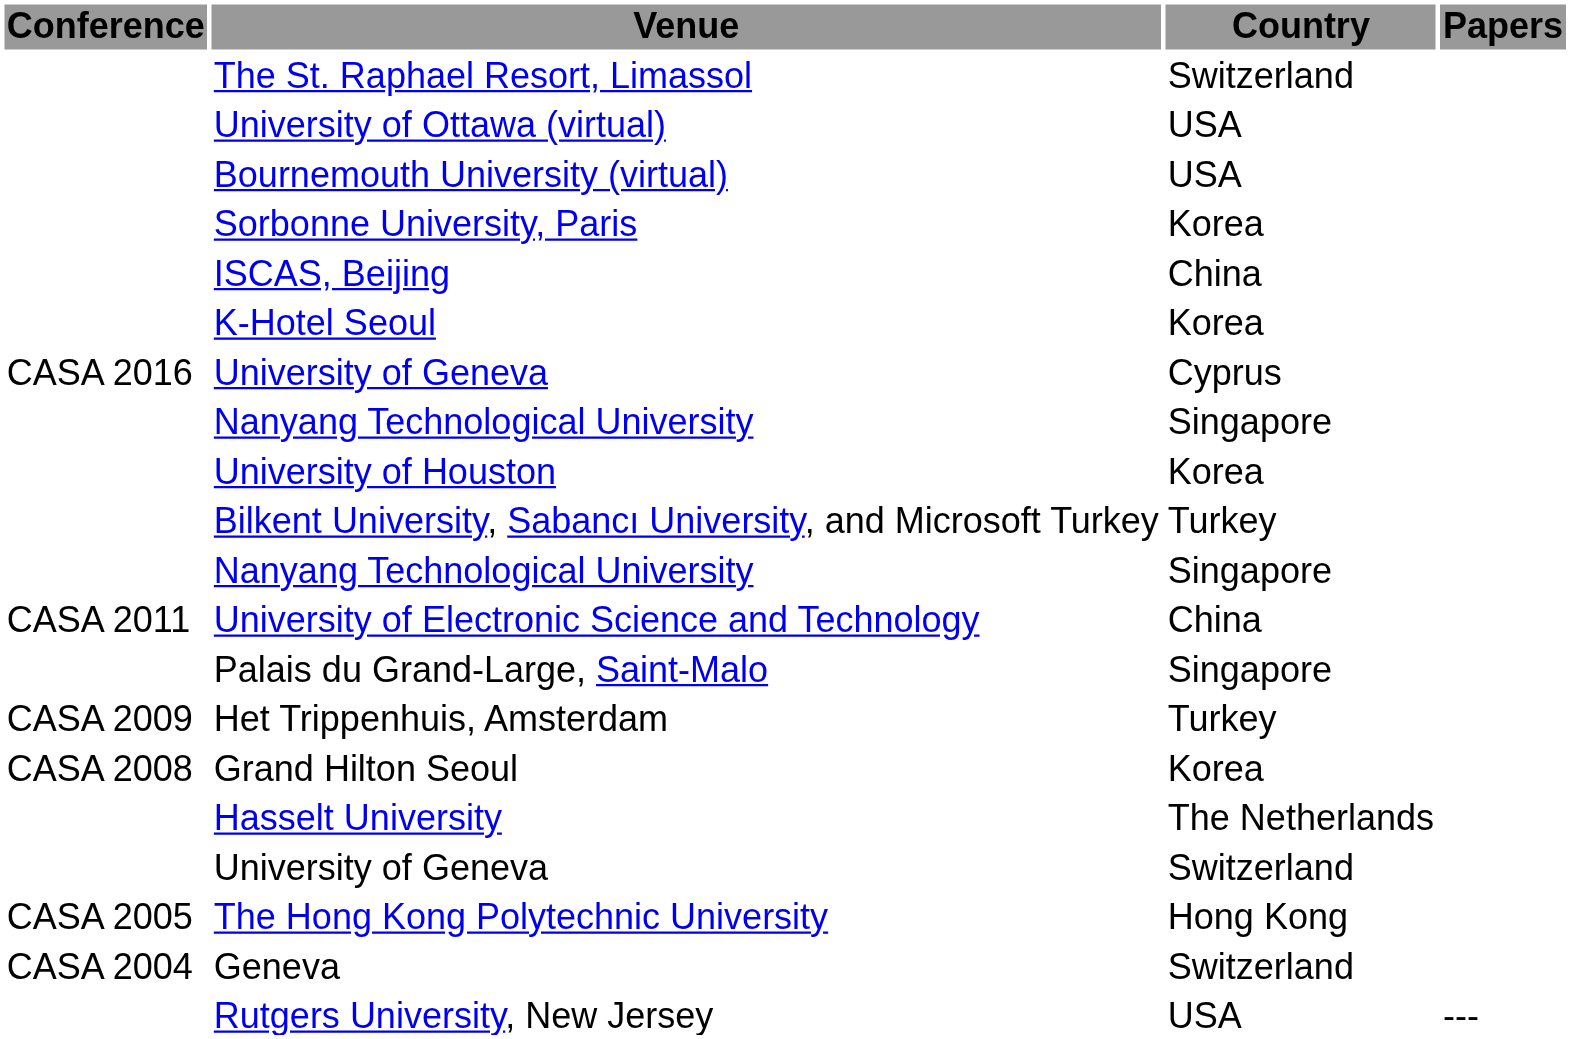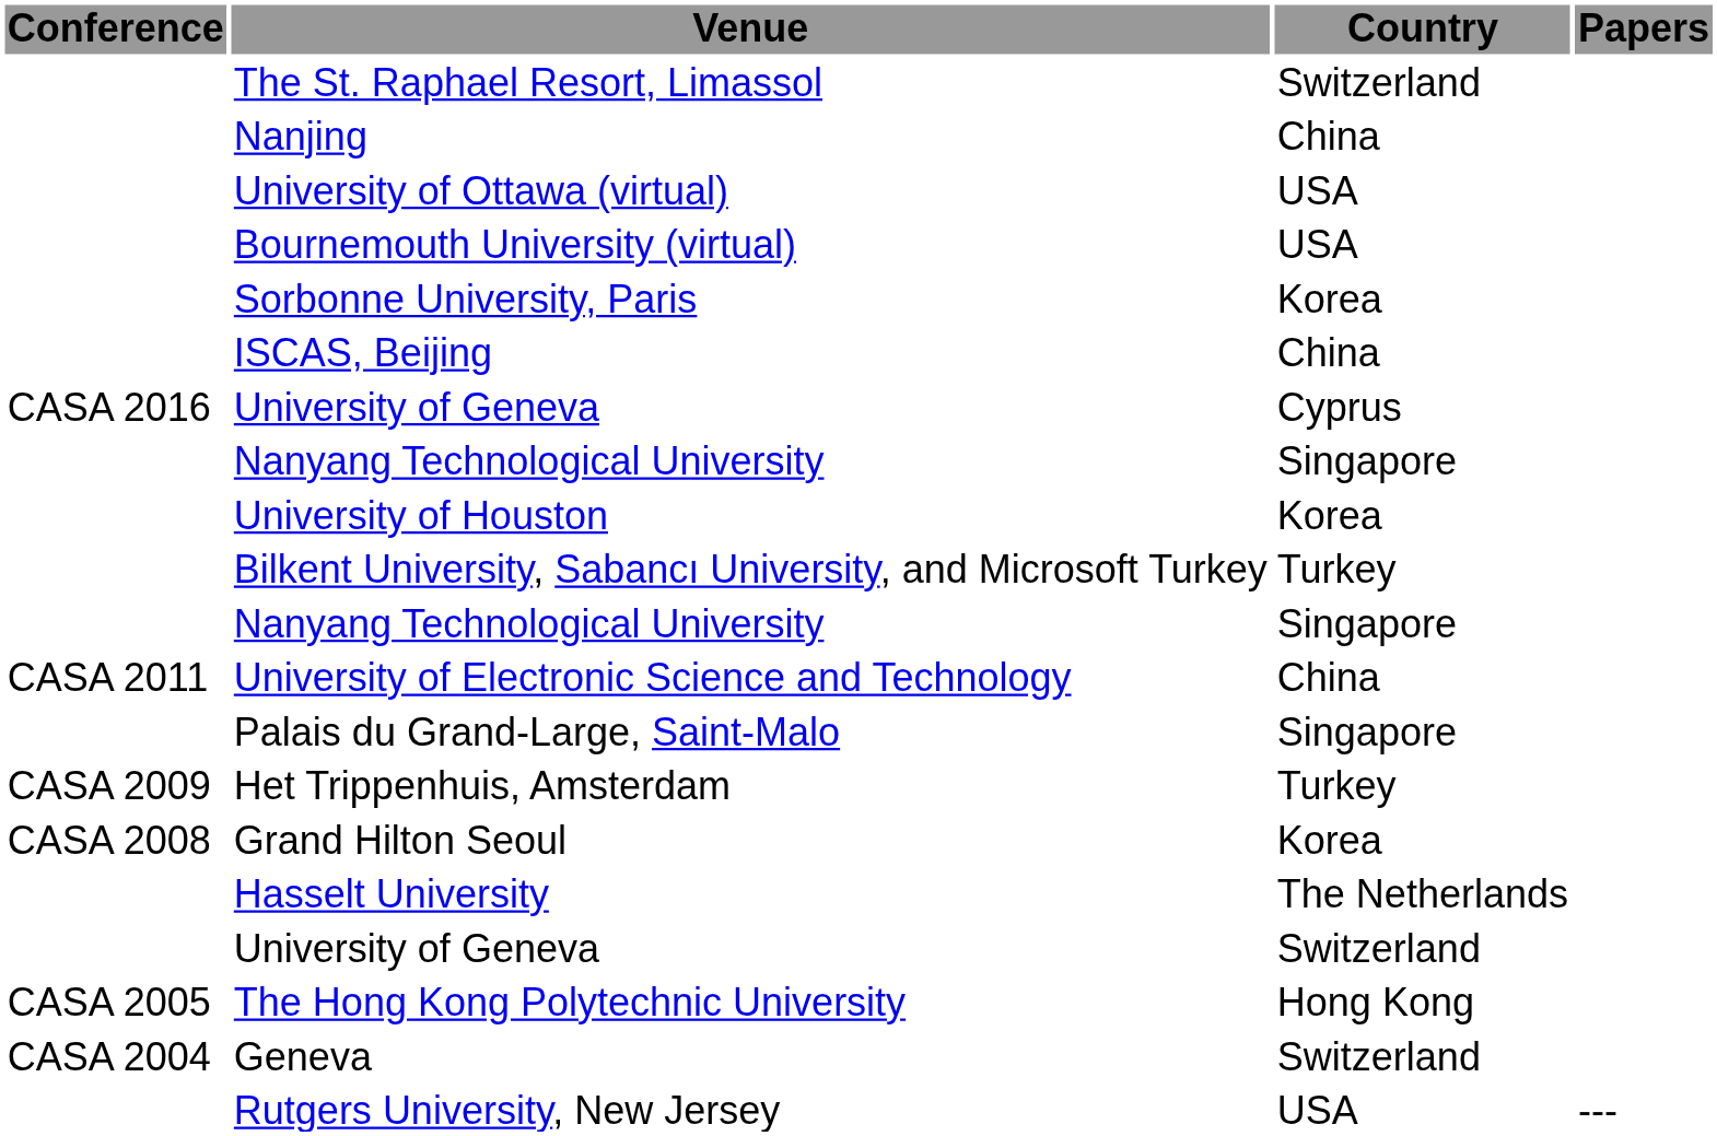+ row: Nanjing | China
- row: K-Hotel Seoul | Korea
